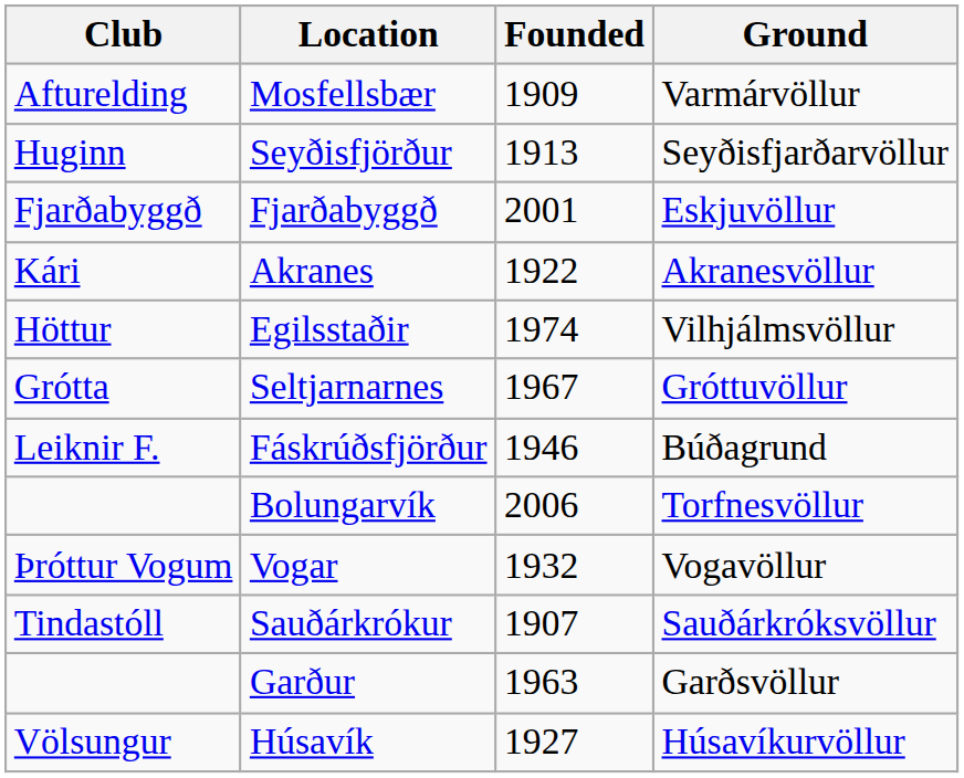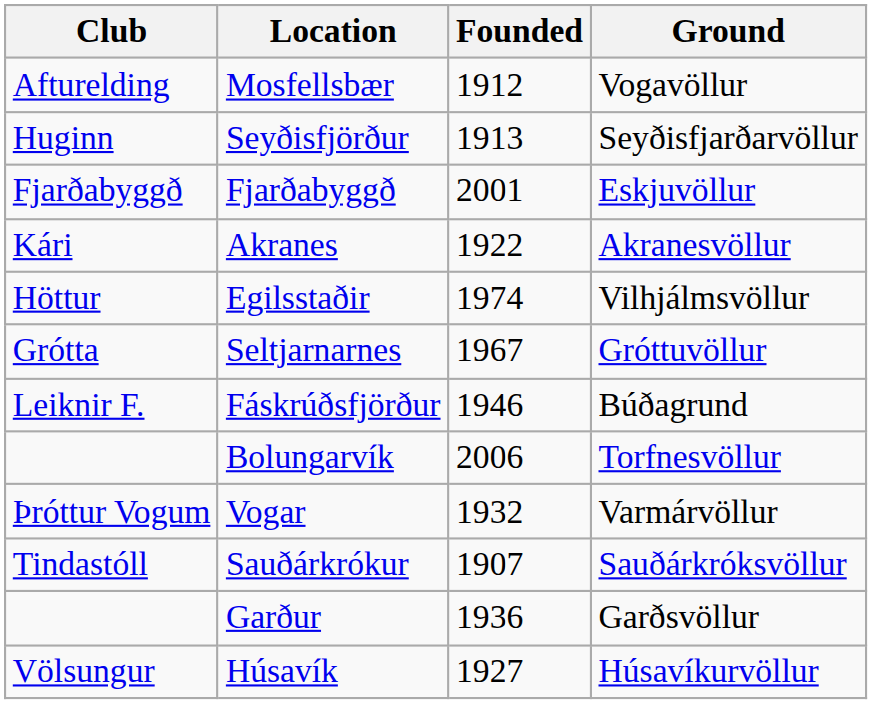Mosfellsbær | Founded: 1909 -> 1912
Mosfellsbær | Ground: Varmárvöllur -> Vogavöllur
Vogar | Ground: Vogavöllur -> Varmárvöllur
Garður | Founded: 1963 -> 1936
